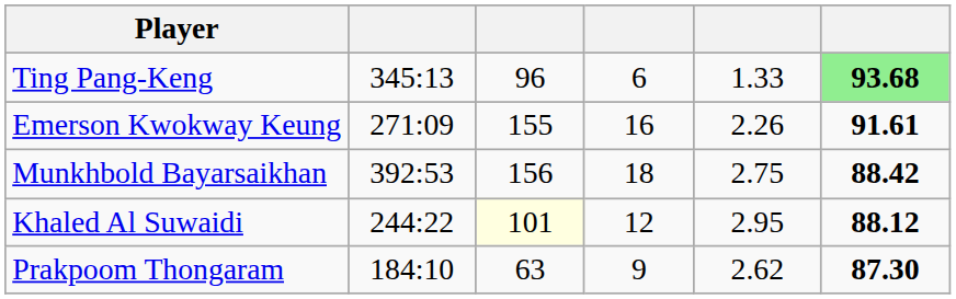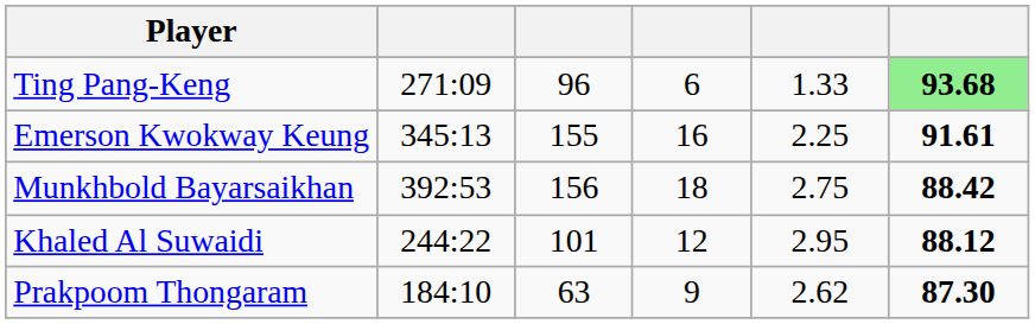Ting Pang-Keng | column 2: 345:13 -> 271:09
Emerson Kwokway Keung | column 2: 271:09 -> 345:13
Emerson Kwokway Keung | column 5: 2.26 -> 2.25
Khaled Al Suwaidi | column 3: lightyellow background -> no background
